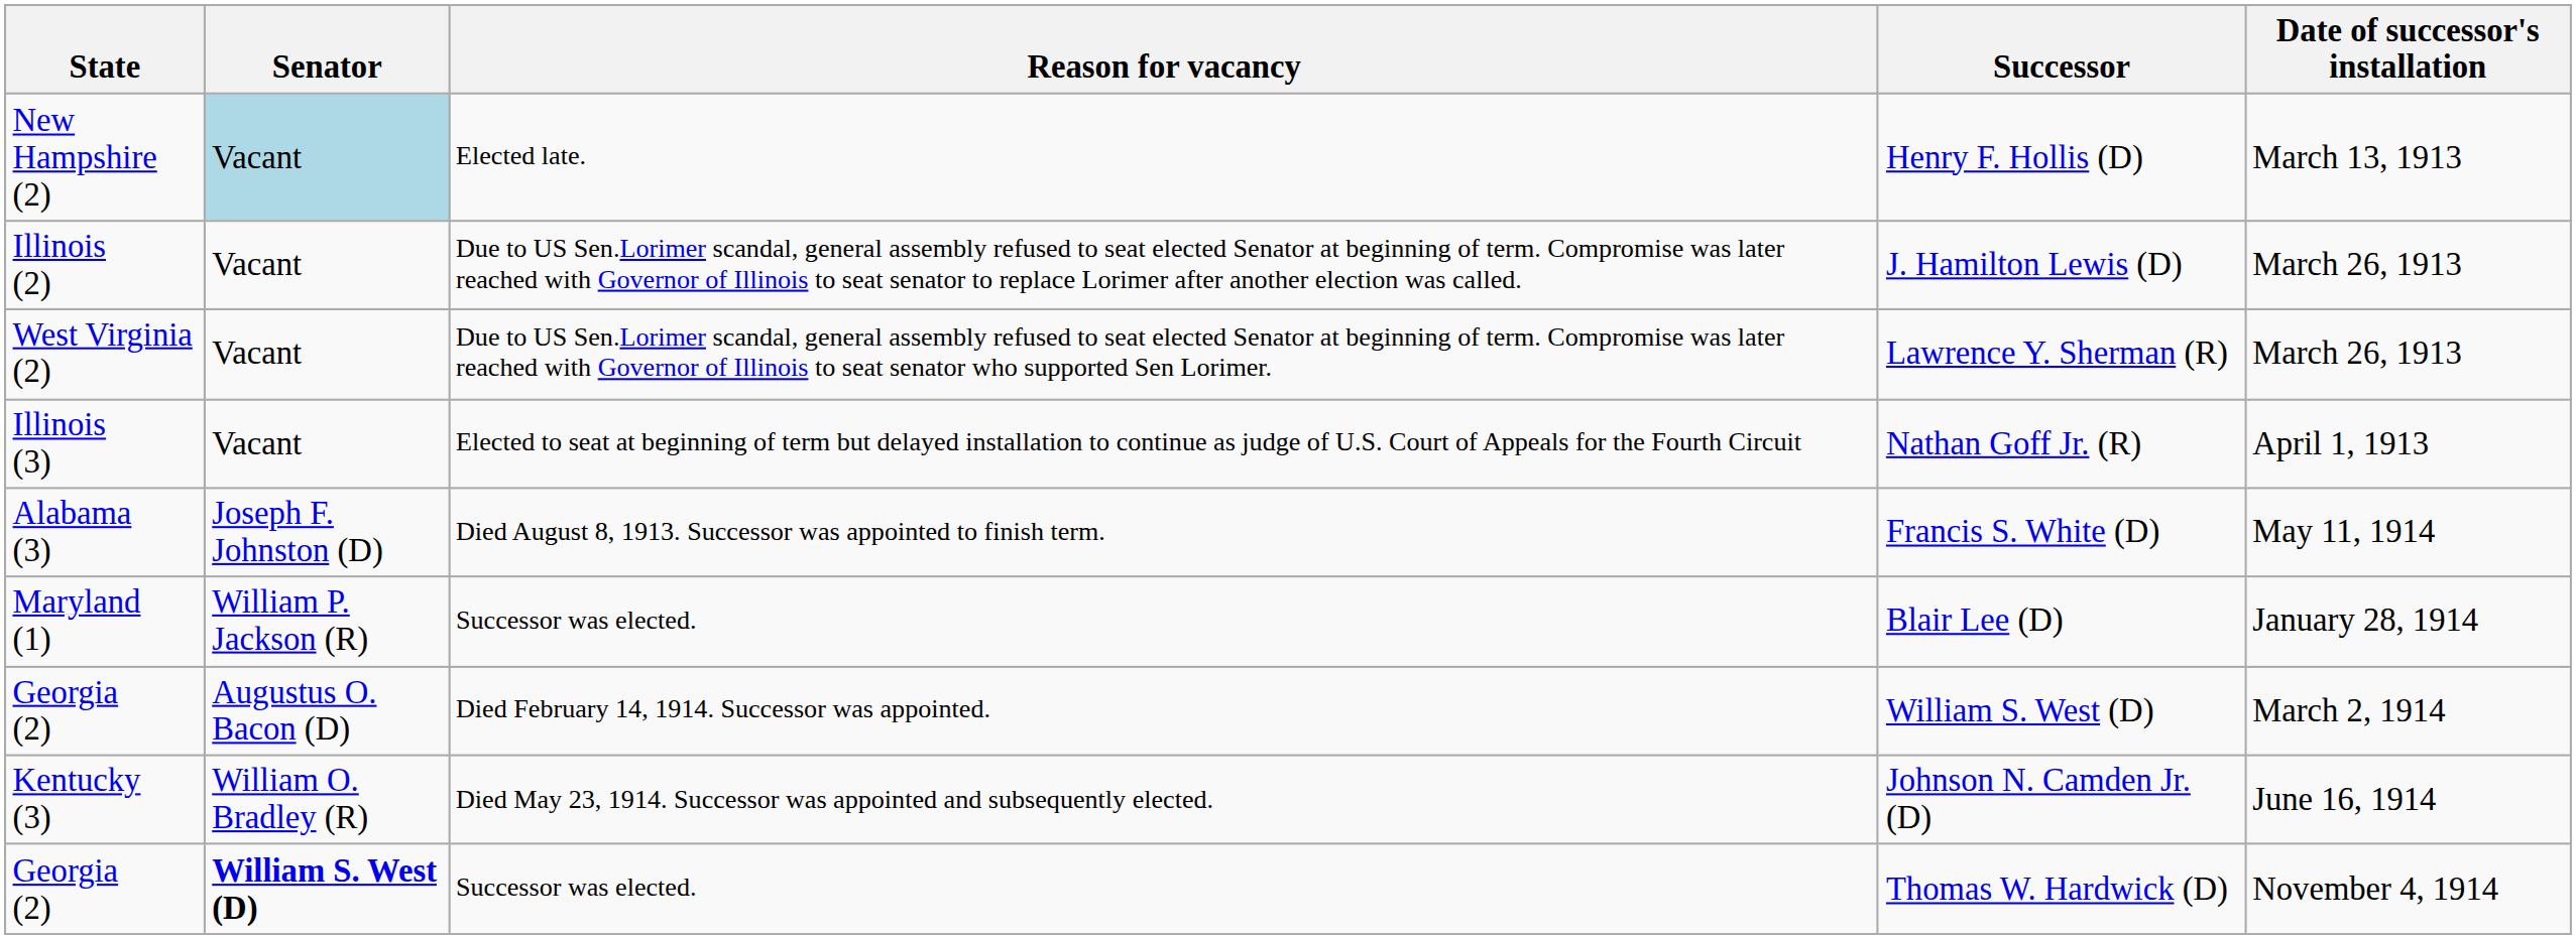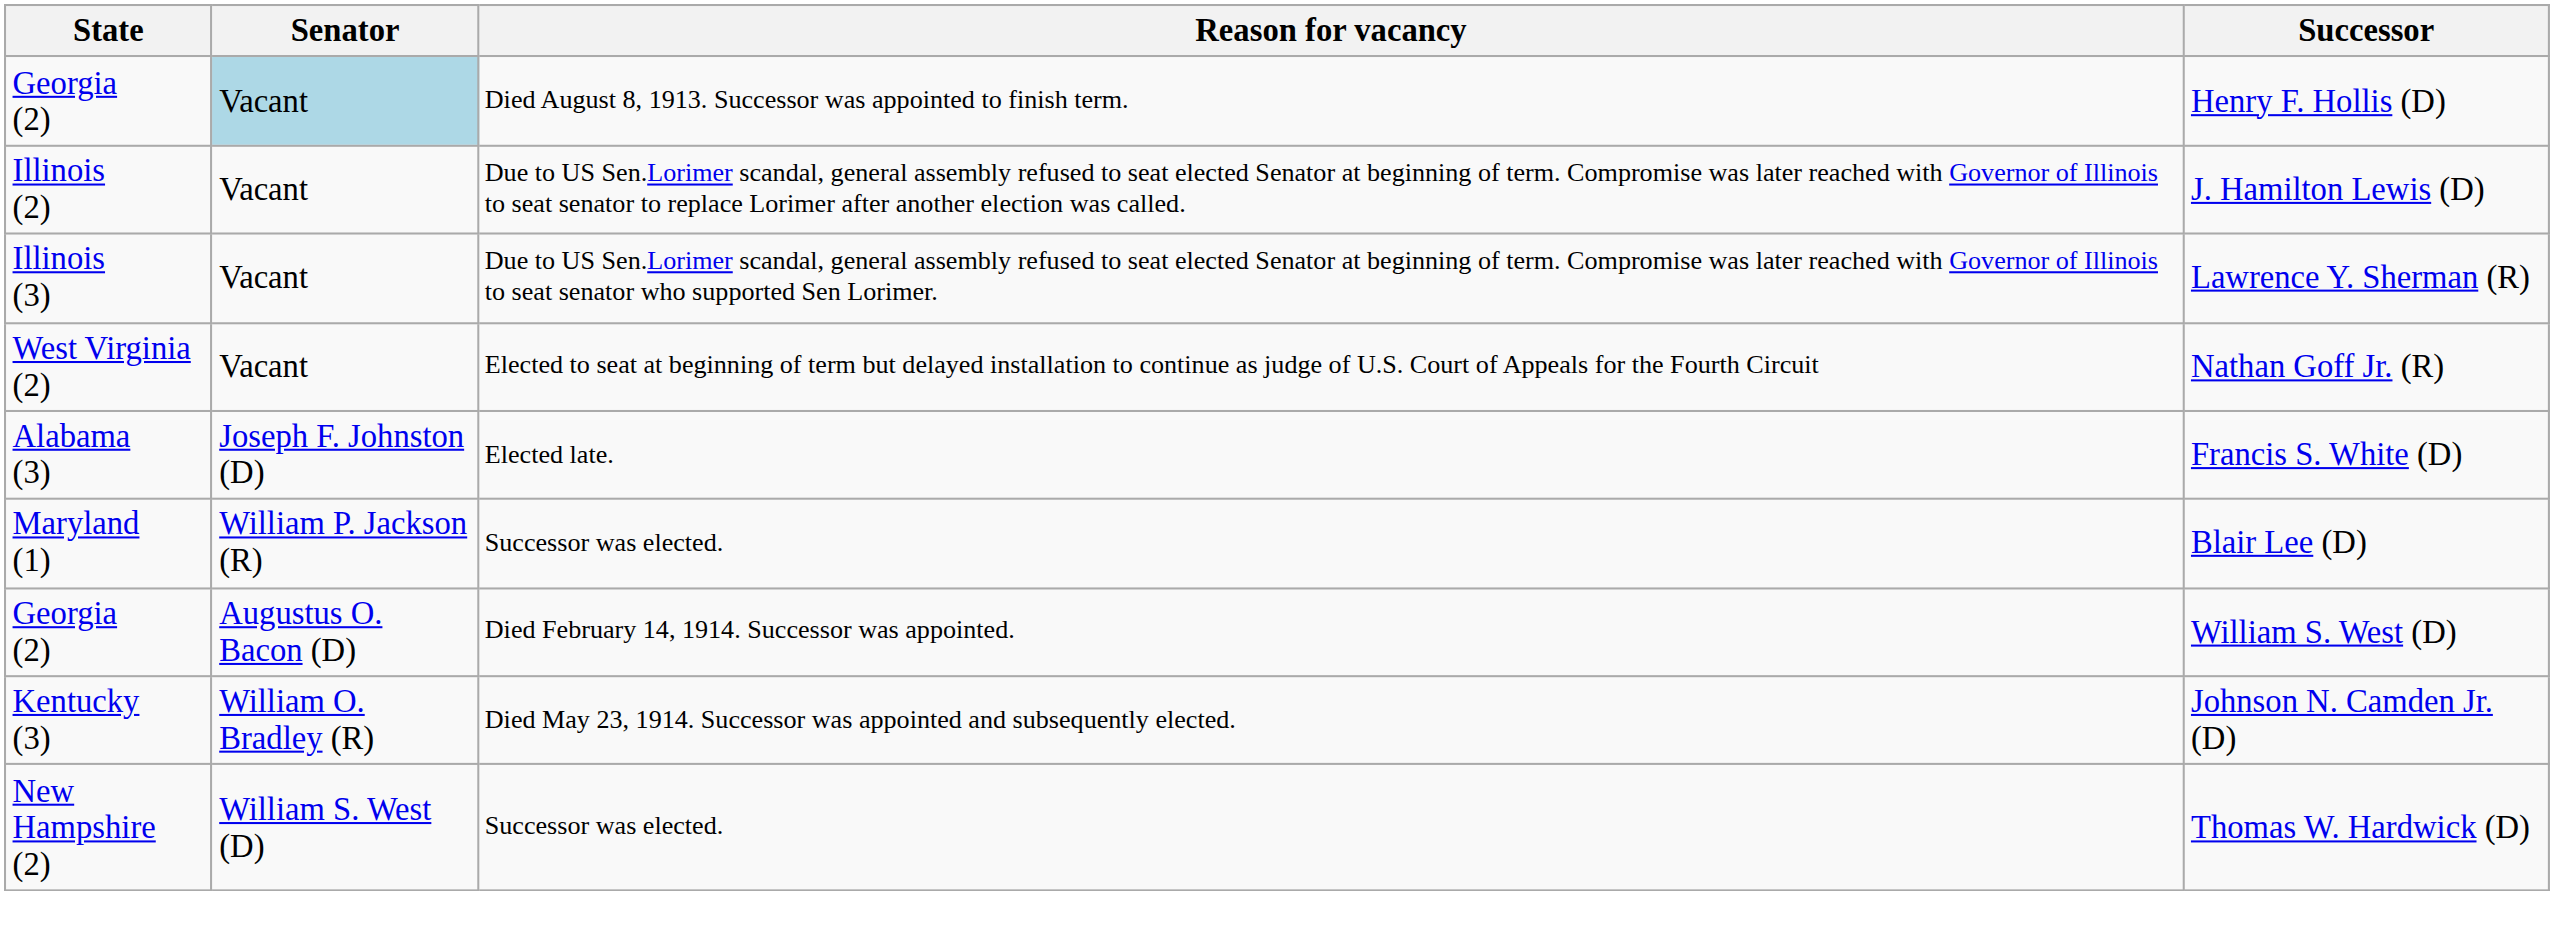- column: Date of successor's installation | March 13, 1913 | March 26, 1913 | March 26, 1913 | April 1, 1913 | May 11, 1914 | January 28, 1914 | March 2, 1914 | June 16, 1914 | November 4, 1914
Henry F. Hollis (D) | State: New Hampshire (2) -> Georgia (2)
Henry F. Hollis (D) | Reason for vacancy: Elected late. -> Died August 8, 1913. Successor was appointed to finish term.
Lawrence Y. Sherman (R) | State: West Virginia (2) -> Illinois (3)
Nathan Goff Jr. (R) | State: Illinois (3) -> West Virginia (2)
Francis S. White (D) | Reason for vacancy: Died August 8, 1913. Successor was appointed to finish term. -> Elected late.
Thomas W. Hardwick (D) | State: Georgia (2) -> New Hampshire (2)
Thomas W. Hardwick (D) | Senator: bold -> normal
